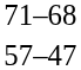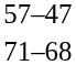rows swapped: 57–47 <-> 71–68
